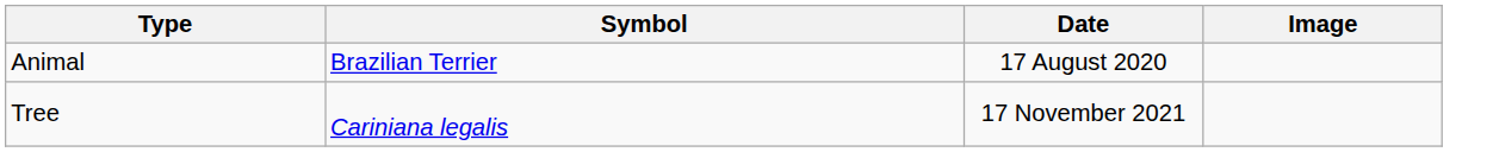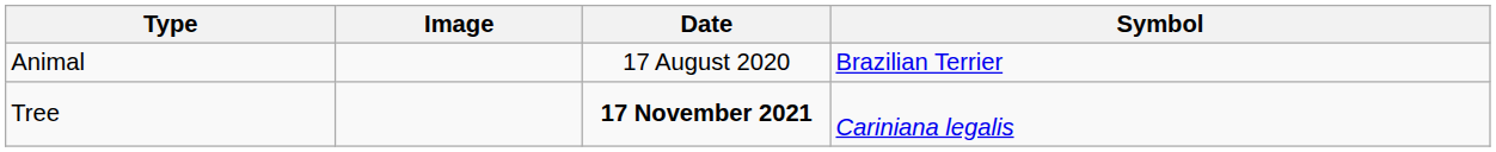columns swapped: Symbol <-> Image
Tree | Date: normal -> bold
